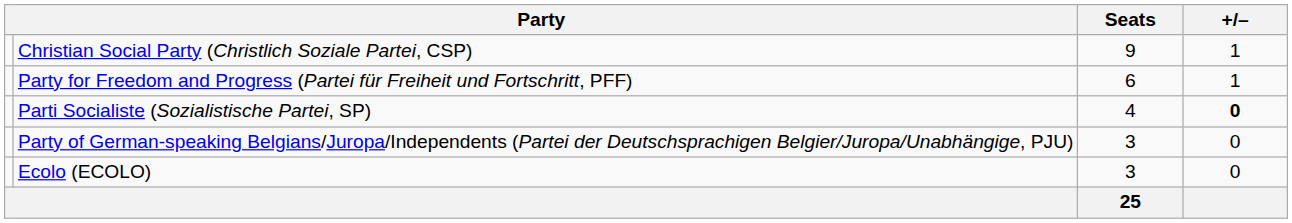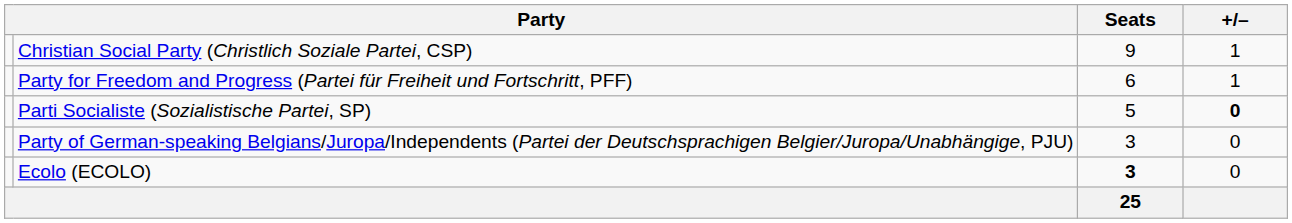Parti Socialiste (Sozialistische Partei, SP) | Seats: 4 -> 5
Ecolo (ECOLO) | Seats: normal -> bold
